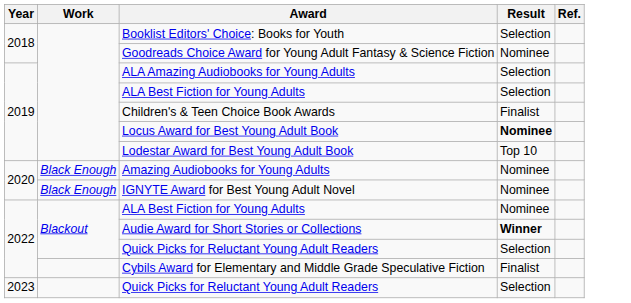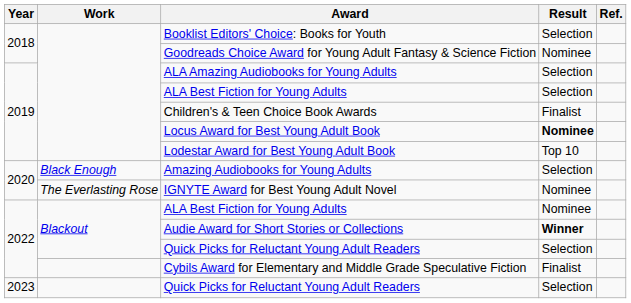Amazing Audiobooks for Young Adults | Result: Nominee -> Selection
IGNYTE Award for Best Young Adult Novel | Work: Black Enough -> The Everlasting Rose
